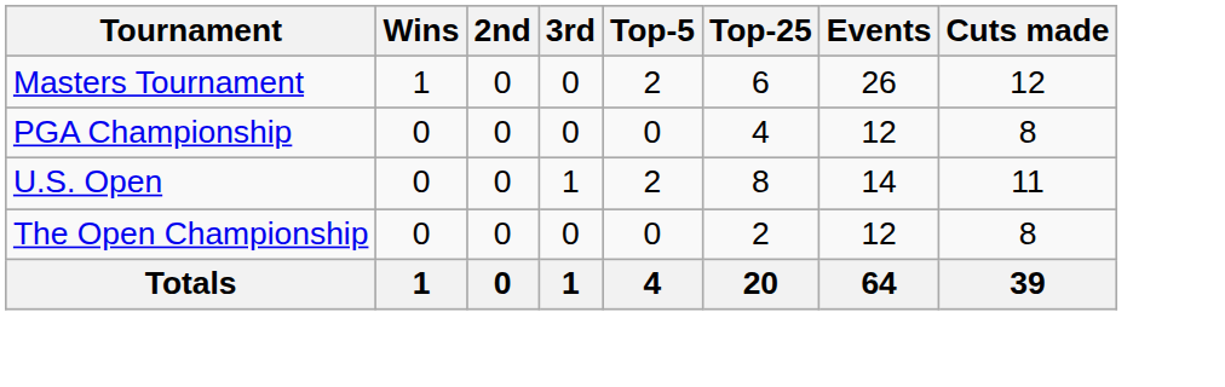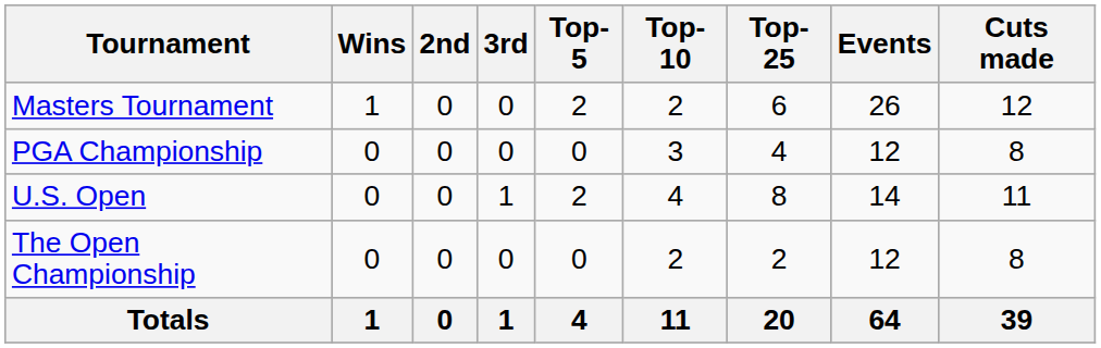+ column: Top-10 | 2 | 3 | 4 | 2 | 11
